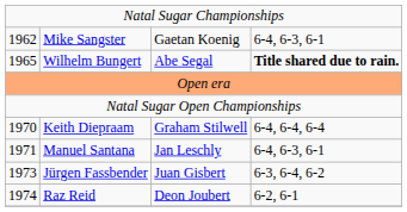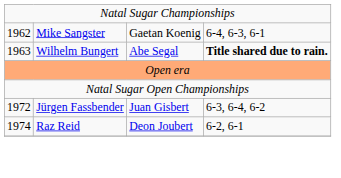Wilhelm Bungert | column 1: 1965 -> 1963
- row: 1970 | Keith Diepraam | Graham Stilwell | 6-4, 6-4, 6-4
- row: 1971 | Manuel Santana | Jan Leschly | 6-4, 6-3, 6-1
Jürgen Fassbender | column 1: 1973 -> 1972
